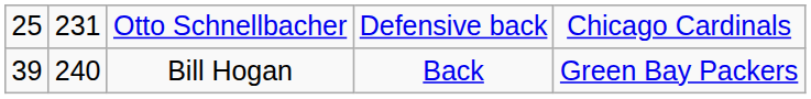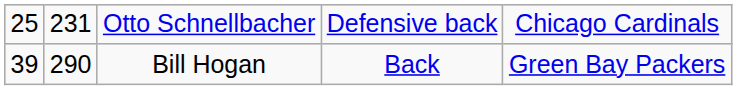Bill Hogan | column 2: 240 -> 290
